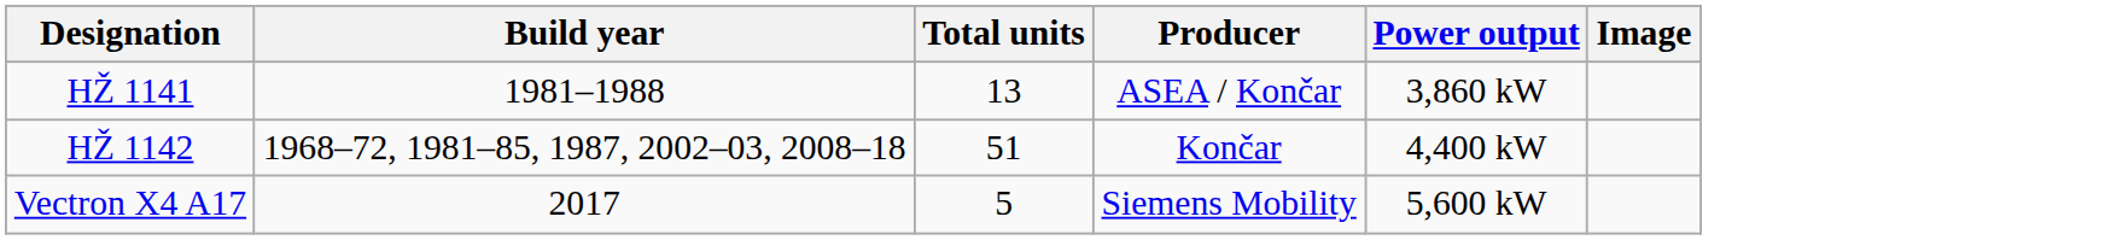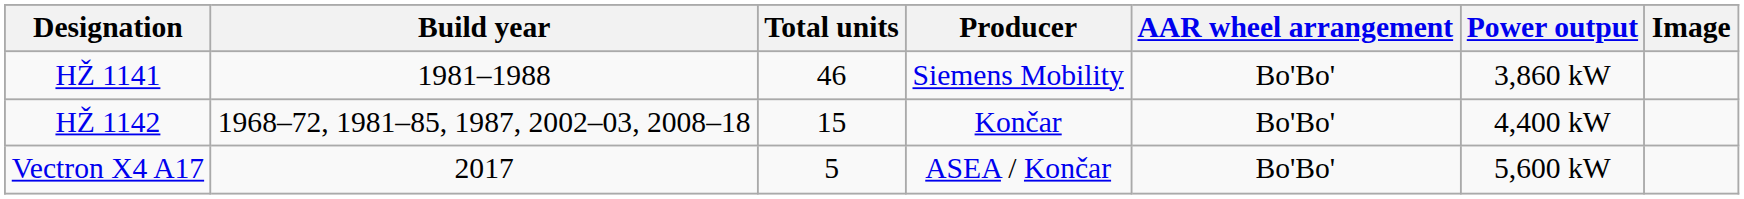+ column: AAR wheel arrangement | Bo'Bo' | Bo'Bo' | Bo'Bo'
HŽ 1141 | Total units: 13 -> 46
HŽ 1141 | Producer: ASEA / Končar -> Siemens Mobility
HŽ 1142 | Total units: 51 -> 15
Vectron X4 A17 | Producer: Siemens Mobility -> ASEA / Končar
